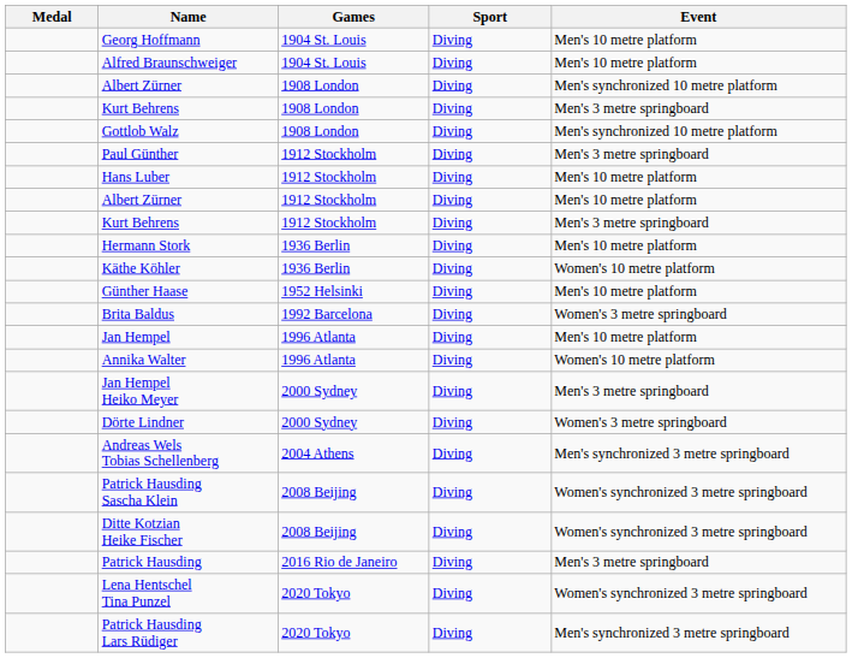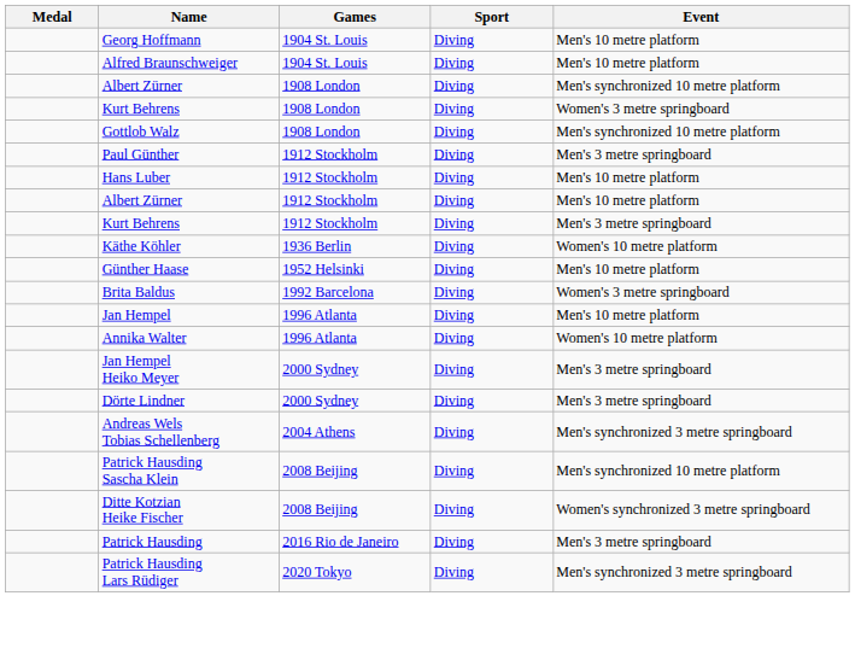Kurt Behrens / 1908 London | Event: Men's 3 metre springboard -> Women's 3 metre springboard
- row: Hermann Stork | 1936 Berlin | Diving | Men's 10 metre platform
Dörte Lindner | Event: Women's 3 metre springboard -> Men's 3 metre springboard
Patrick Hausding Sascha Klein | Event: Women's synchronized 3 metre springboard -> Men's synchronized 10 metre platform
- row: Lena Hentschel Tina Punzel | 2020 Tokyo | Diving | Women's synchronized 3 metre springboard
